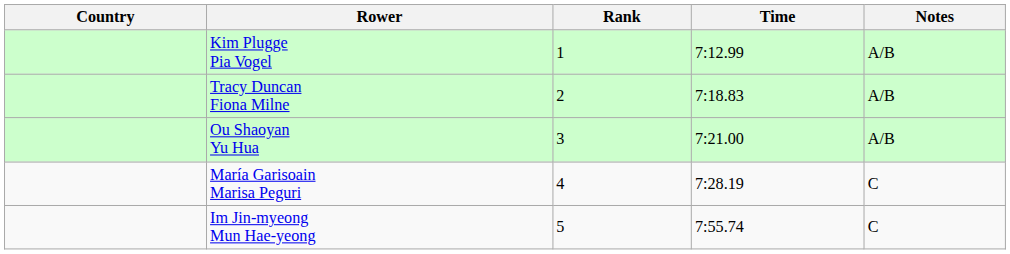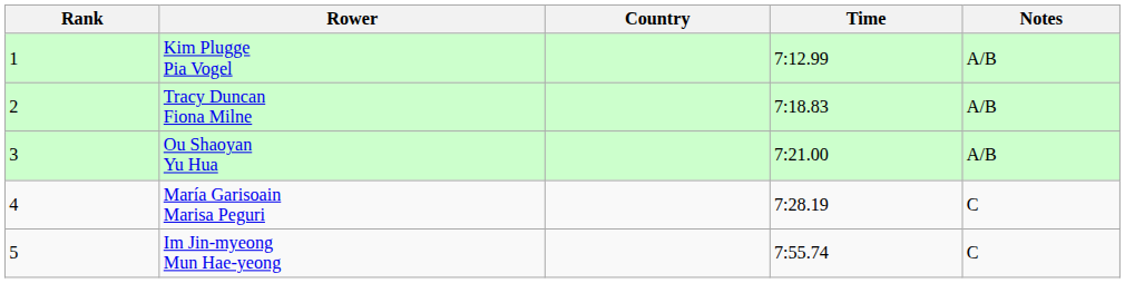columns swapped: Rank <-> Country
